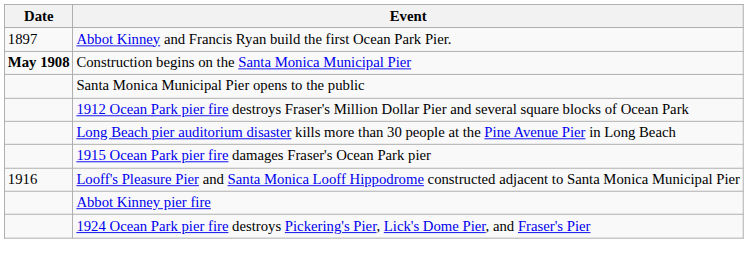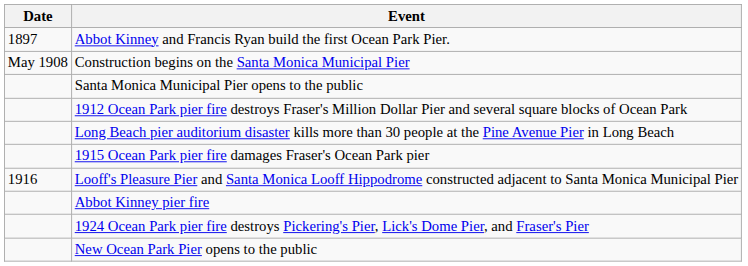Construction begins on the Santa Monica Municipal Pier | Date: bold -> normal
+ row: New Ocean Park Pier opens to the public
